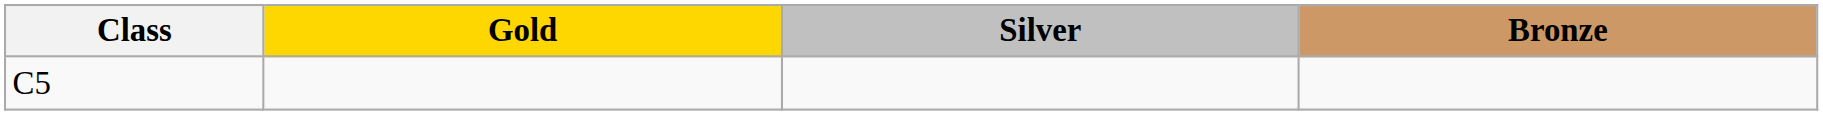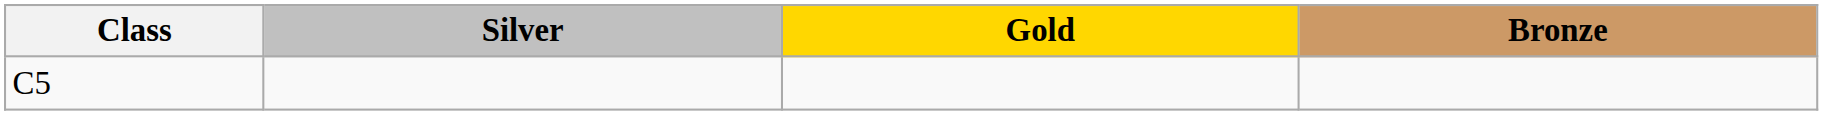columns swapped: Gold <-> Silver
